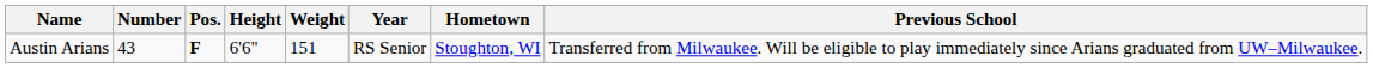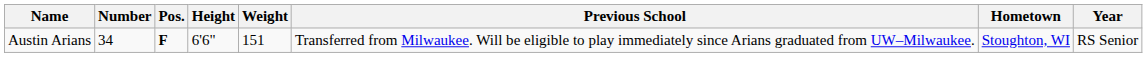columns swapped: Year <-> Previous School
Austin Arians | Number: 43 -> 34
